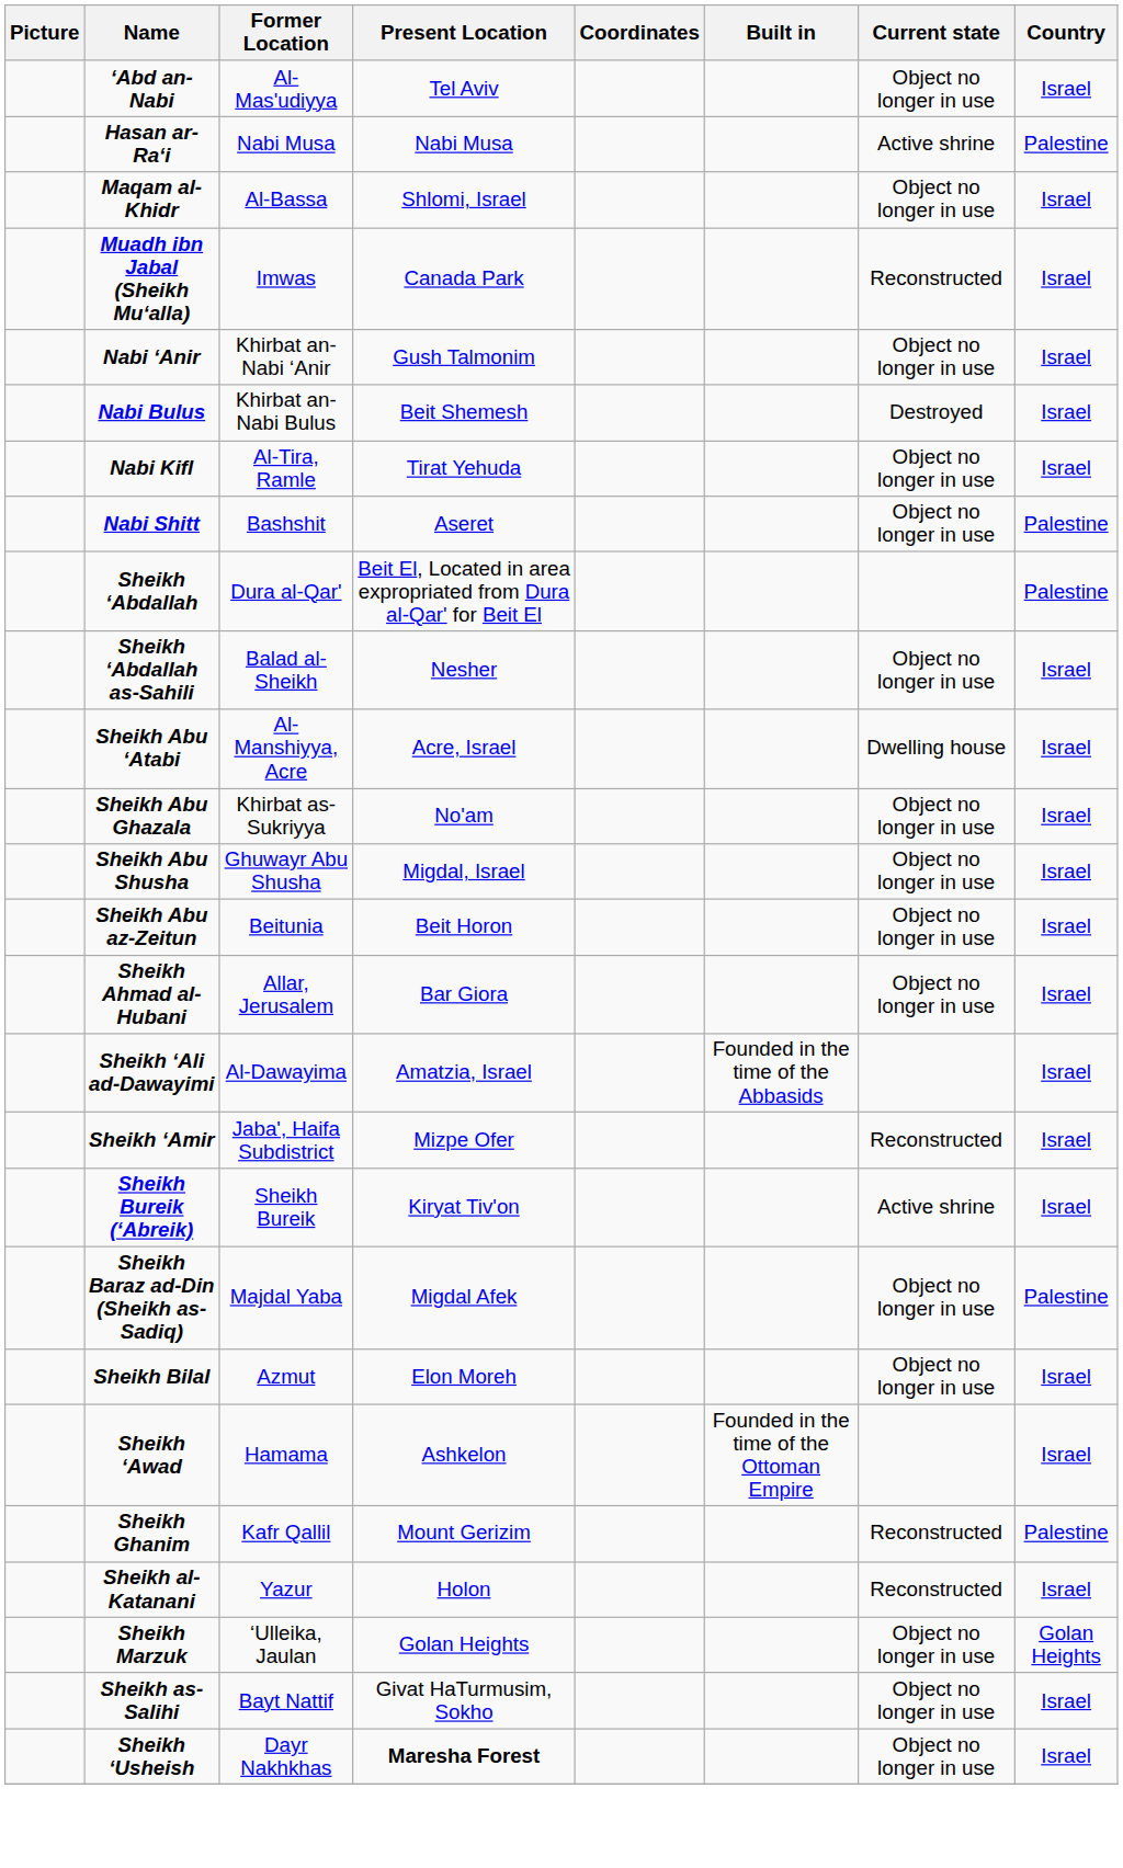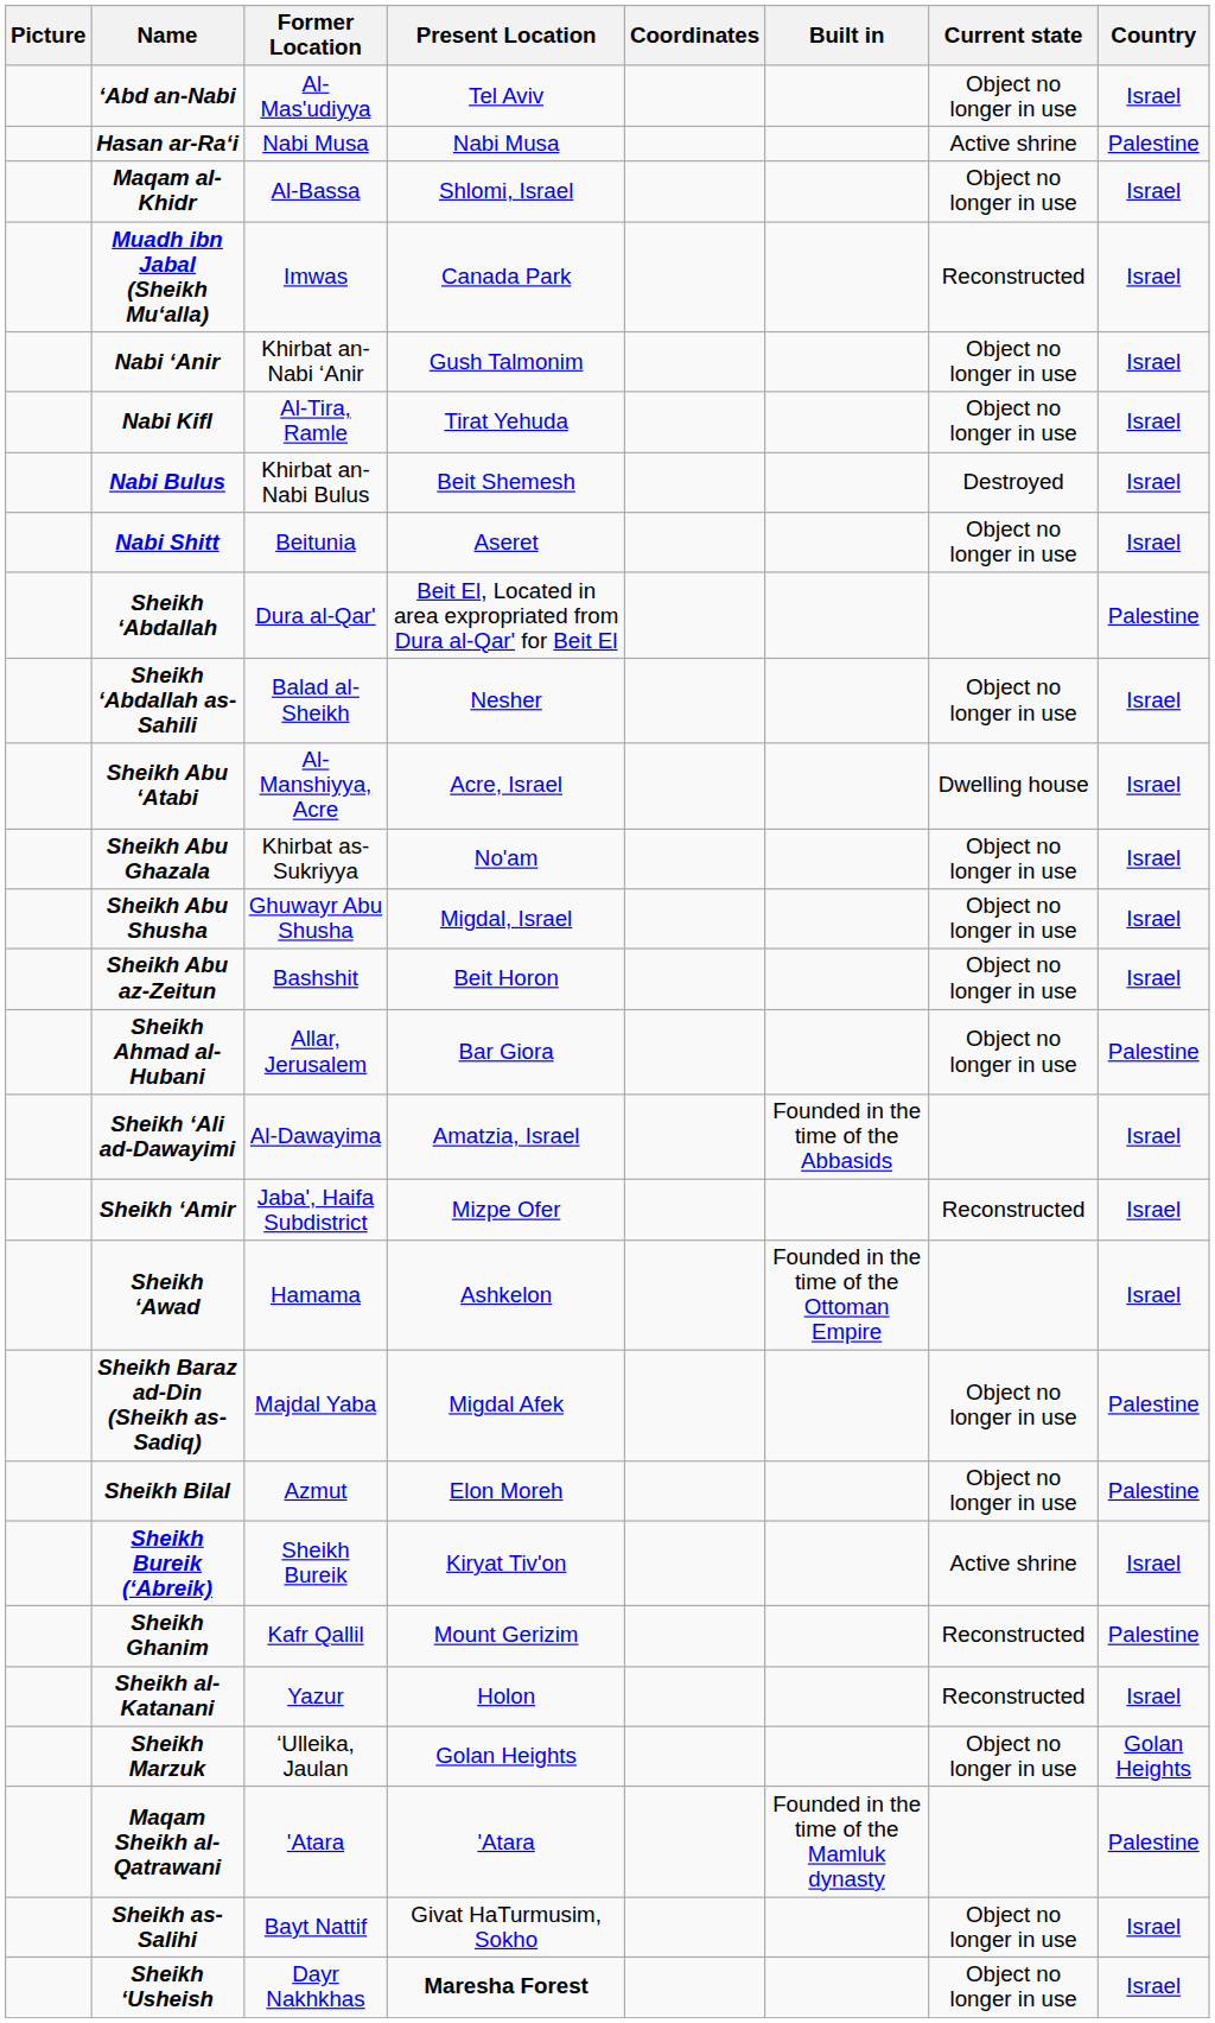rows swapped: Nabi Bulus <-> Nabi Kifl
Nabi Shitt | Former Location: Bashshit -> Beitunia
Nabi Shitt | Country: Palestine -> Israel
Sheikh Abu az-Zeitun | Former Location: Beitunia -> Bashshit
Sheikh Ahmad al-Hubani | Country: Israel -> Palestine
rows swapped: Sheikh ‘Awad <-> Sheikh Bureik (‘Abreik)
Sheikh Bilal | Country: Israel -> Palestine
+ row: Maqam Sheikh al-Qatrawani | 'Atara | 'Atara | Founded in the time of the Mamluk dynasty | Palestine
